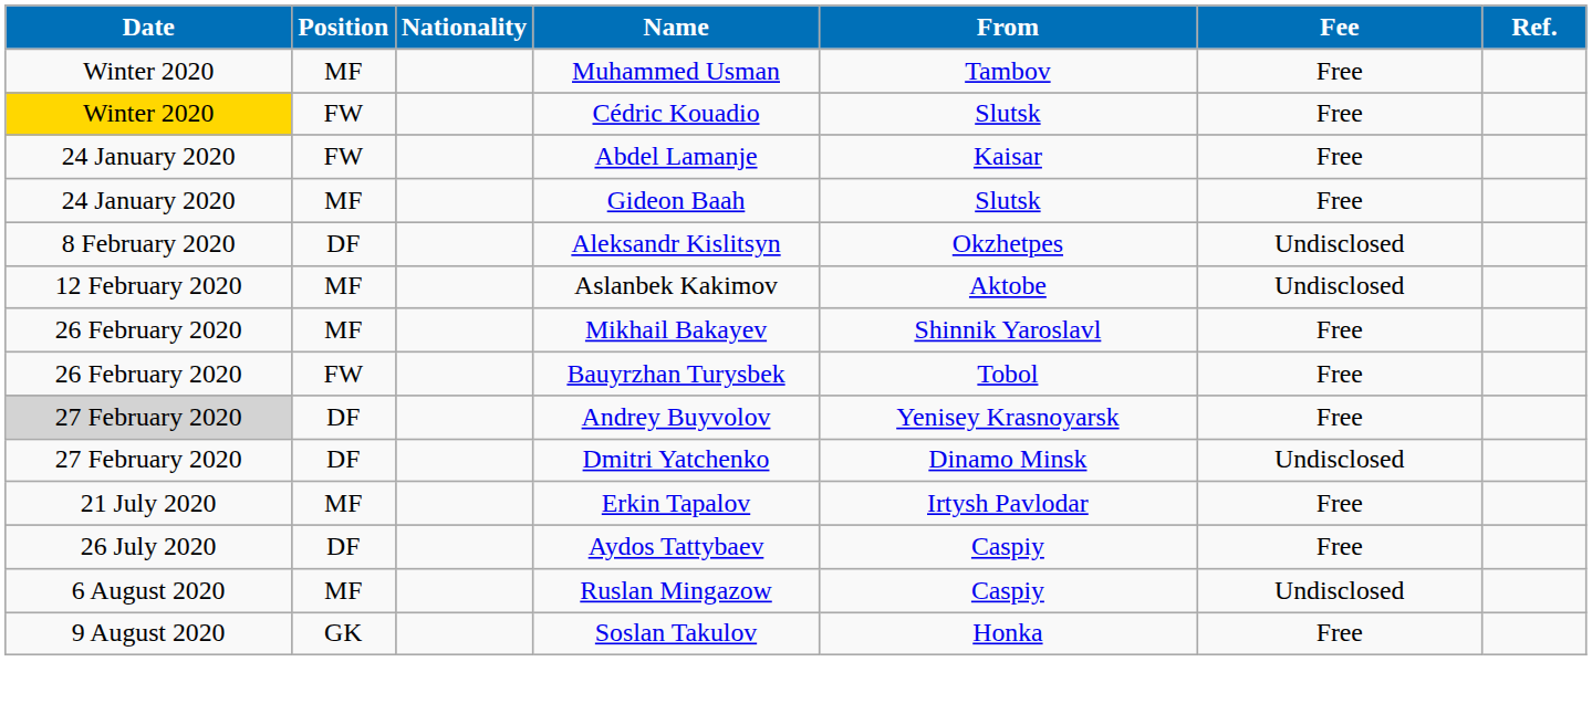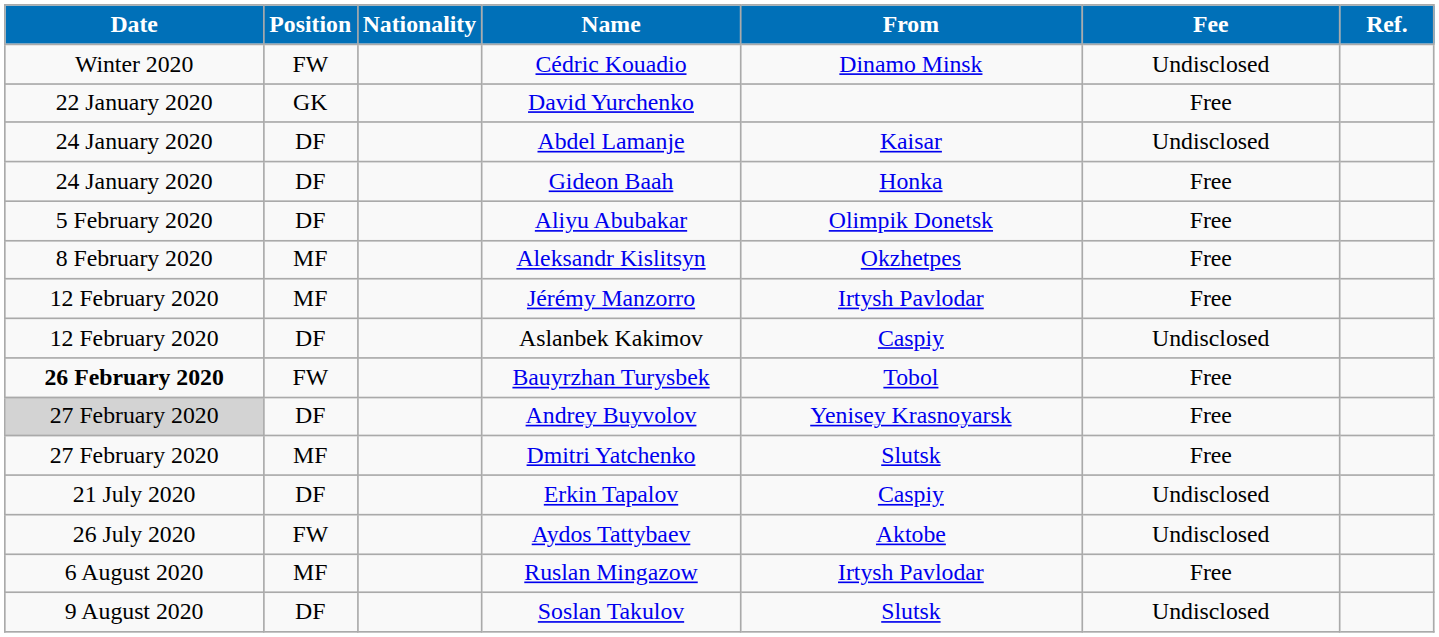- row: Winter 2020 | MF | Muhammed Usman | Tambov | Free
Cédric Kouadio | Date: gold background -> no background
Cédric Kouadio | From: Slutsk -> Dinamo Minsk
Cédric Kouadio | Fee: Free -> Undisclosed
+ row: 22 January 2020 | GK | David Yurchenko | Free
Abdel Lamanje | Position: FW -> DF
Abdel Lamanje | Fee: Free -> Undisclosed
Gideon Baah | Position: MF -> DF
Gideon Baah | From: Slutsk -> Honka
+ row: 5 February 2020 | DF | Aliyu Abubakar | Olimpik Donetsk | Free
Aleksandr Kislitsyn | Position: DF -> MF
Aleksandr Kislitsyn | Fee: Undisclosed -> Free
+ row: 12 February 2020 | MF | Jérémy Manzorro | Irtysh Pavlodar | Free
Aslanbek Kakimov | Position: MF -> DF
Aslanbek Kakimov | From: Aktobe -> Caspiy
- row: 26 February 2020 | MF | Mikhail Bakayev | Shinnik Yaroslavl | Free
Bauyrzhan Turysbek | Date: normal -> bold
Dmitri Yatchenko | Position: DF -> MF
Dmitri Yatchenko | From: Dinamo Minsk -> Slutsk
Dmitri Yatchenko | Fee: Undisclosed -> Free
Erkin Tapalov | Position: MF -> DF
Erkin Tapalov | From: Irtysh Pavlodar -> Caspiy
Erkin Tapalov | Fee: Free -> Undisclosed
Aydos Tattybaev | Position: DF -> FW
Aydos Tattybaev | From: Caspiy -> Aktobe
Aydos Tattybaev | Fee: Free -> Undisclosed
Ruslan Mingazow | From: Caspiy -> Irtysh Pavlodar
Ruslan Mingazow | Fee: Undisclosed -> Free
Soslan Takulov | Position: GK -> DF
Soslan Takulov | From: Honka -> Slutsk
Soslan Takulov | Fee: Free -> Undisclosed
